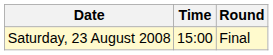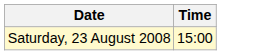- column: Round | Final
